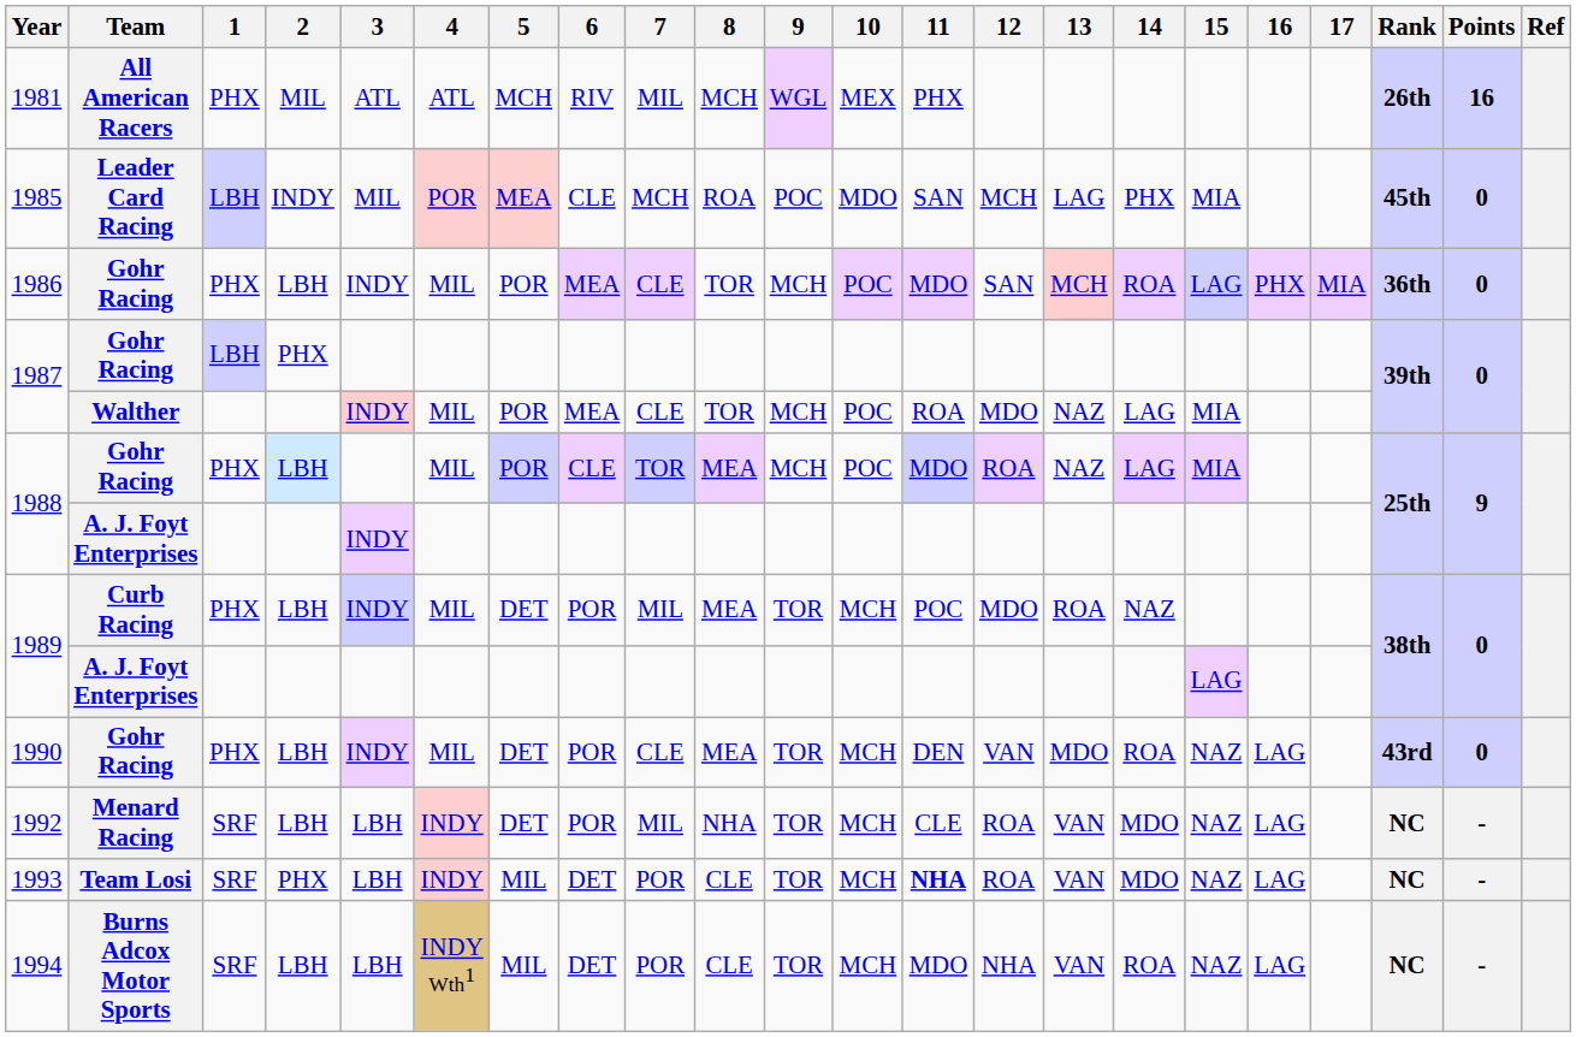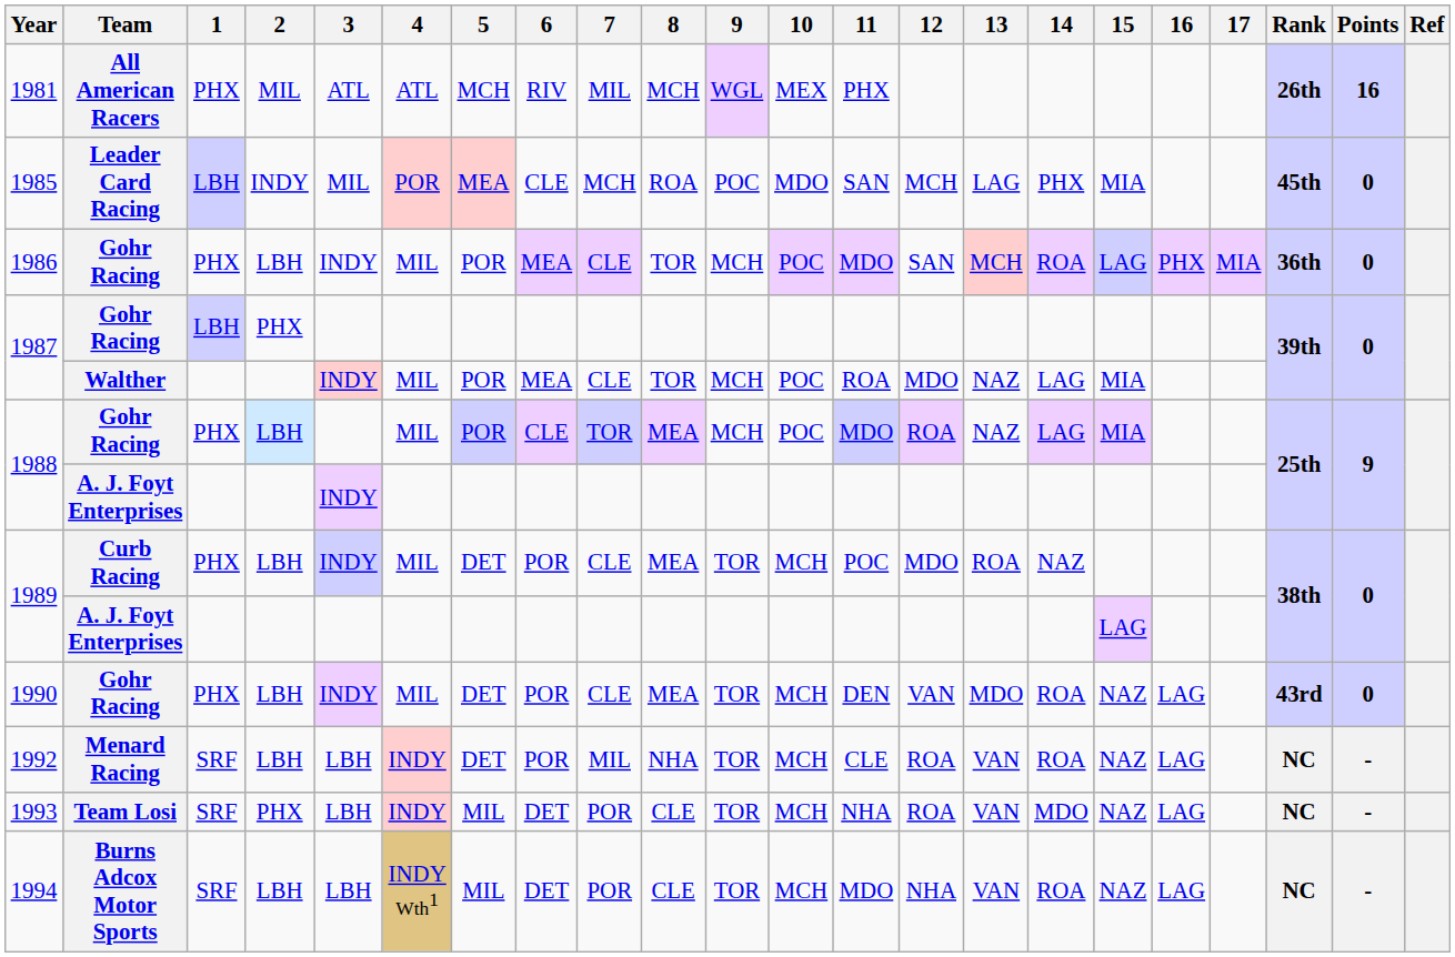1989 / Curb Racing | 7: MIL -> CLE
1992 | 14: MDO -> ROA
1993 | 11: bold -> normal
